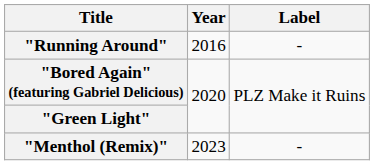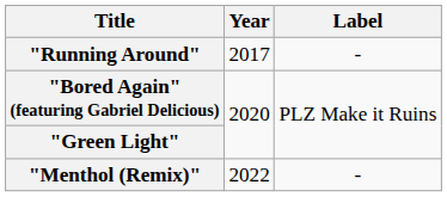"Running Around" | Year: 2016 -> 2017
"Menthol (Remix)" | Year: 2023 -> 2022
